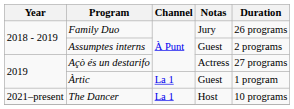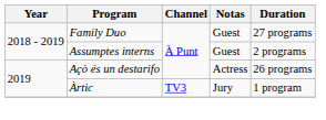Family Duo | Notas: Jury -> Guest
Family Duo | Duration: 26 programs -> 27 programs
Açò és un destarifo | Duration: 27 programs -> 26 programs
Àrtic | Channel: La 1 -> TV3
Àrtic | Notas: Guest -> Jury
- row: 2021–present | The Dancer | La 1 | Host | 10 programs
